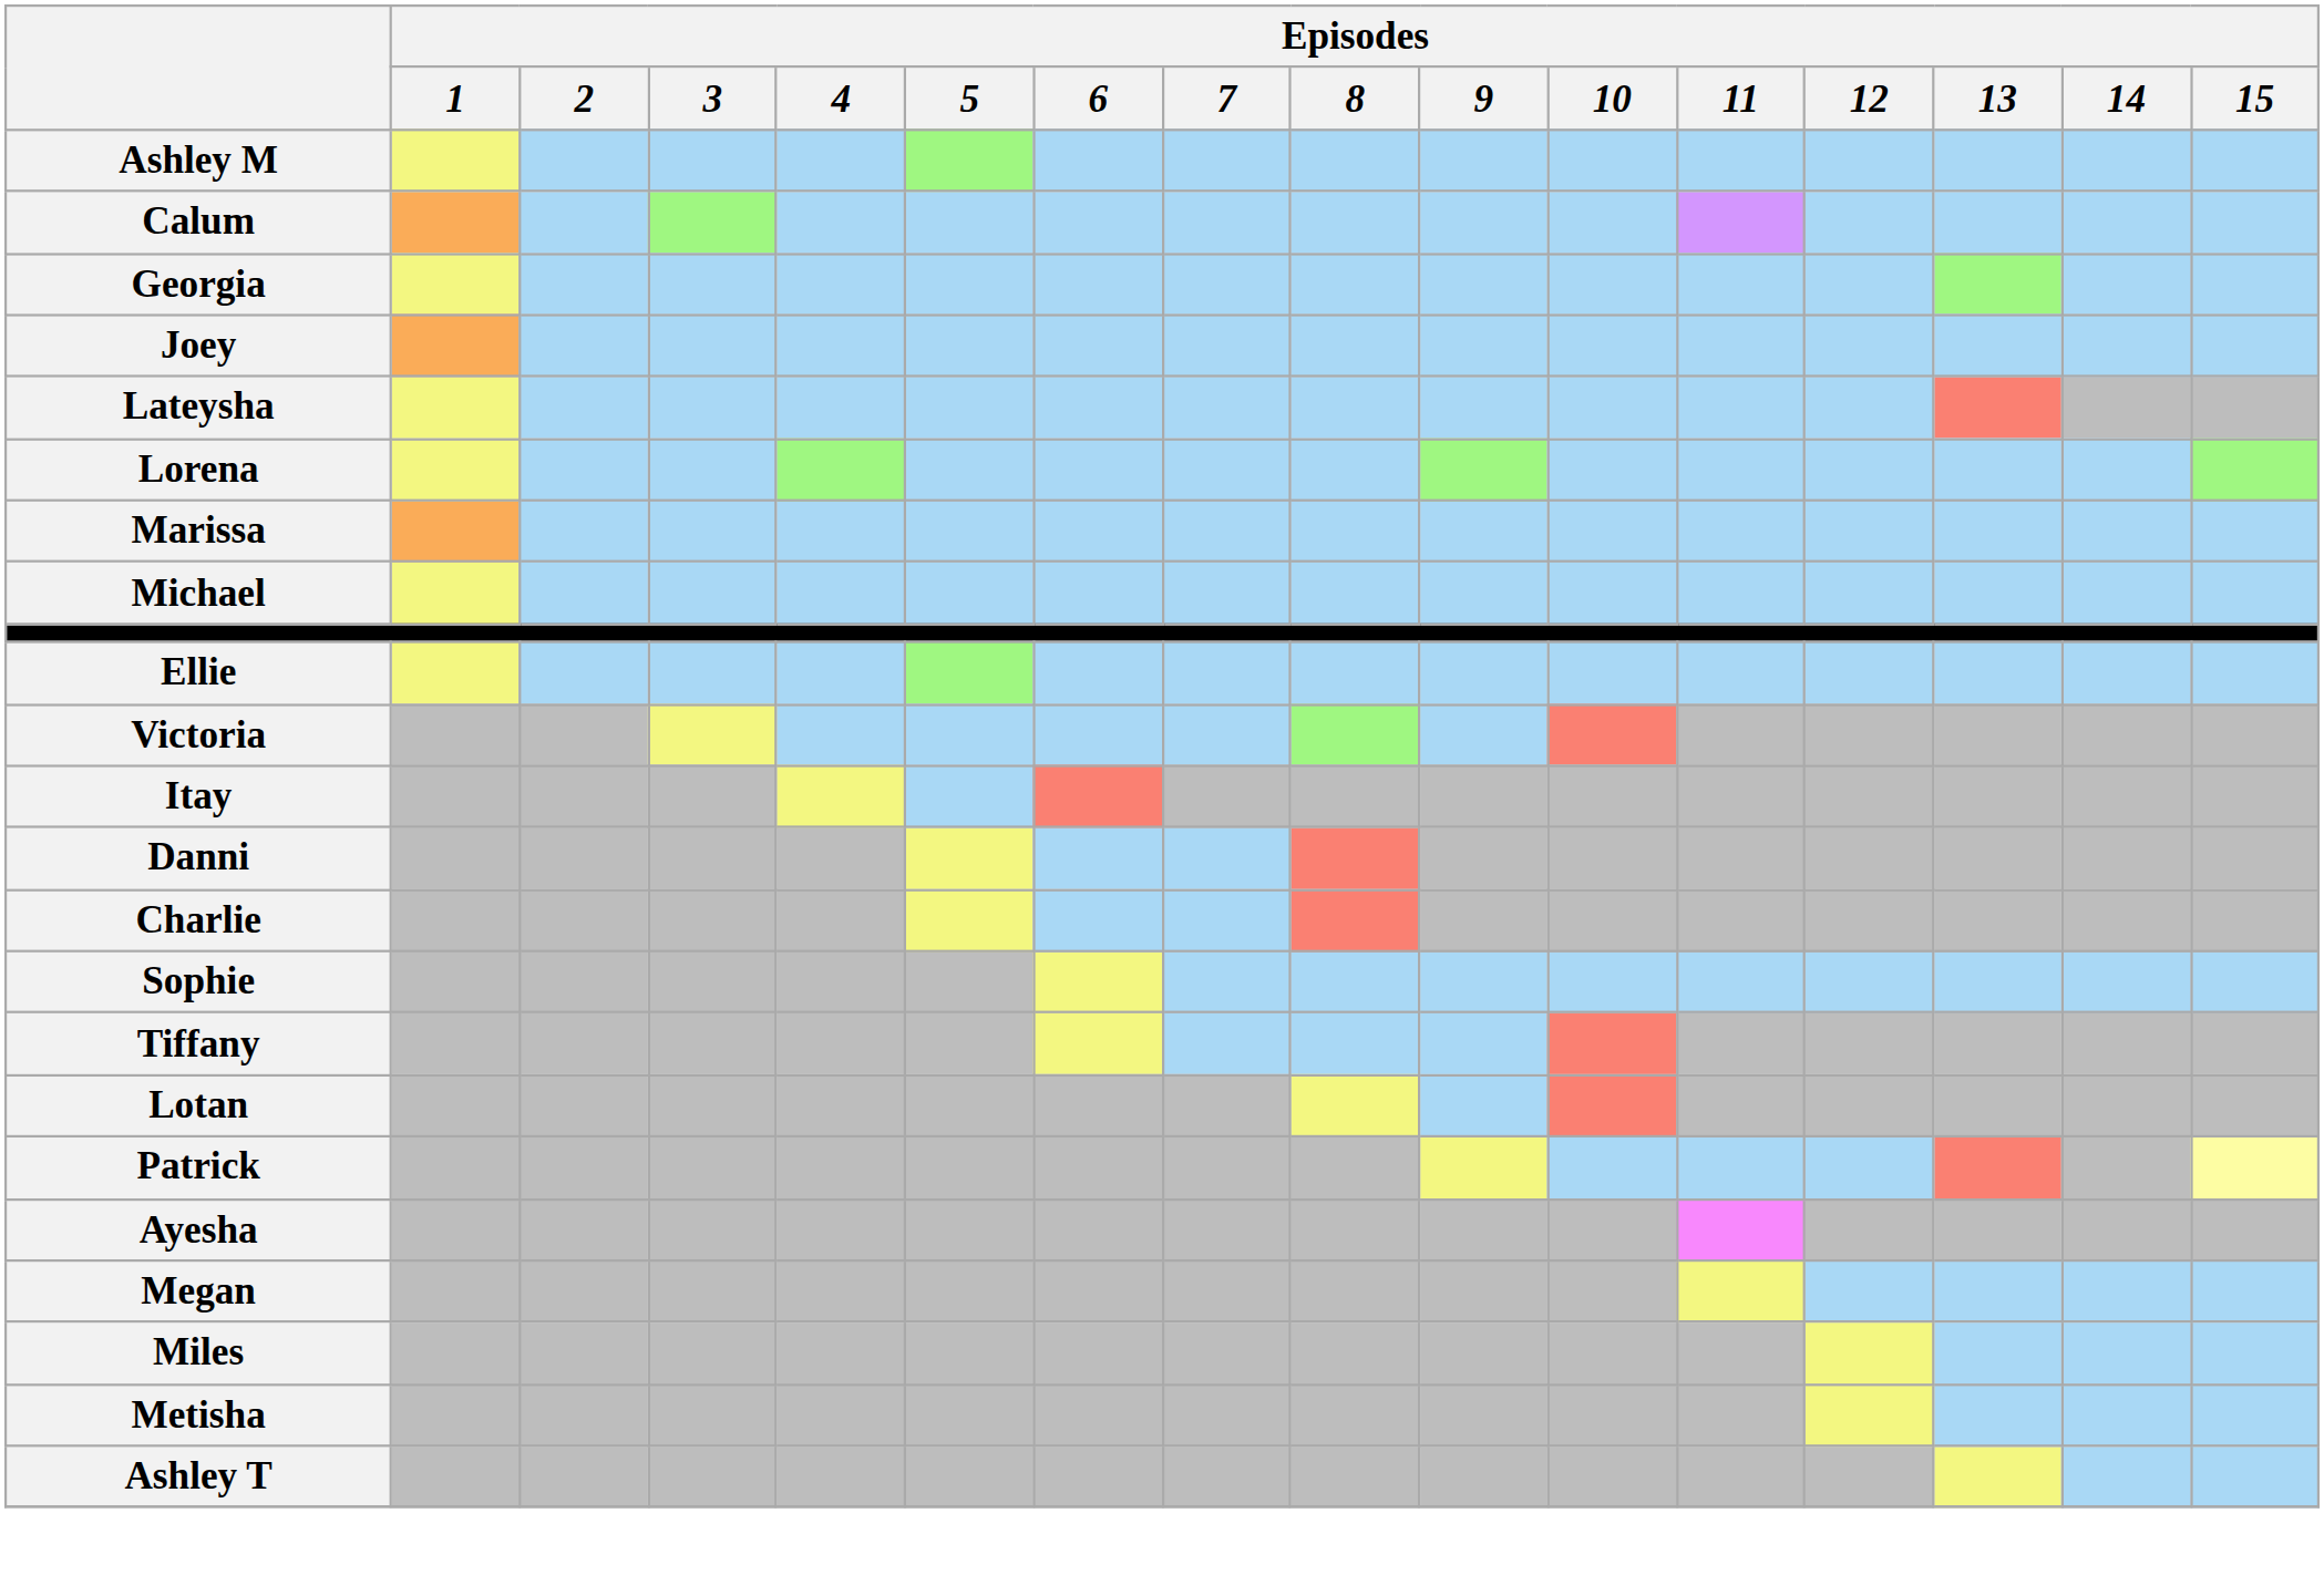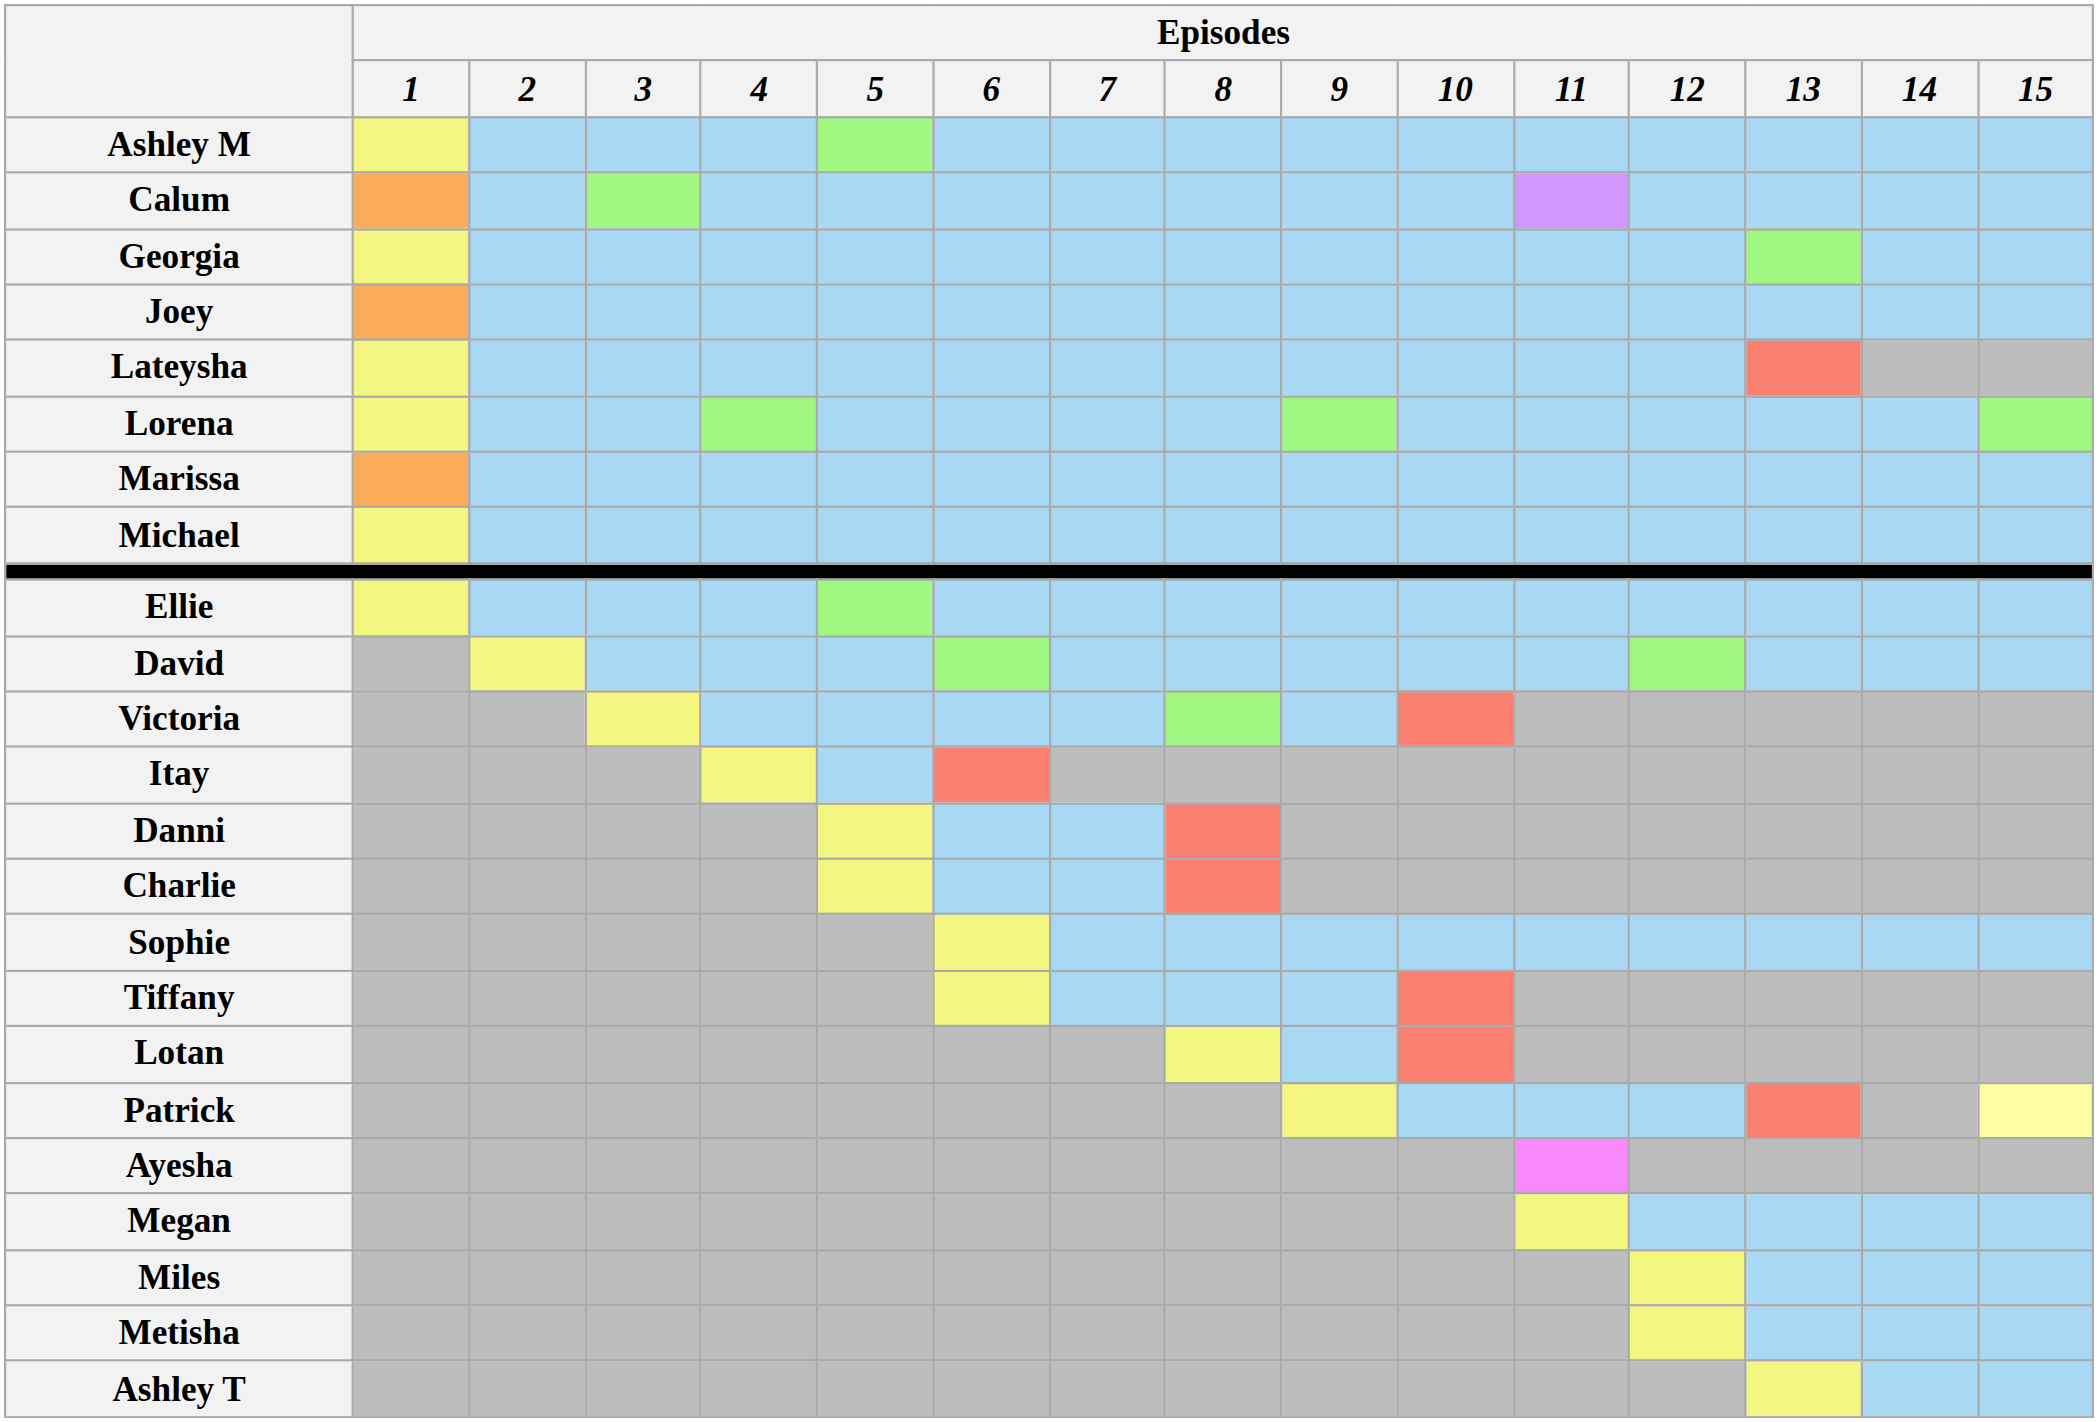+ row: David
